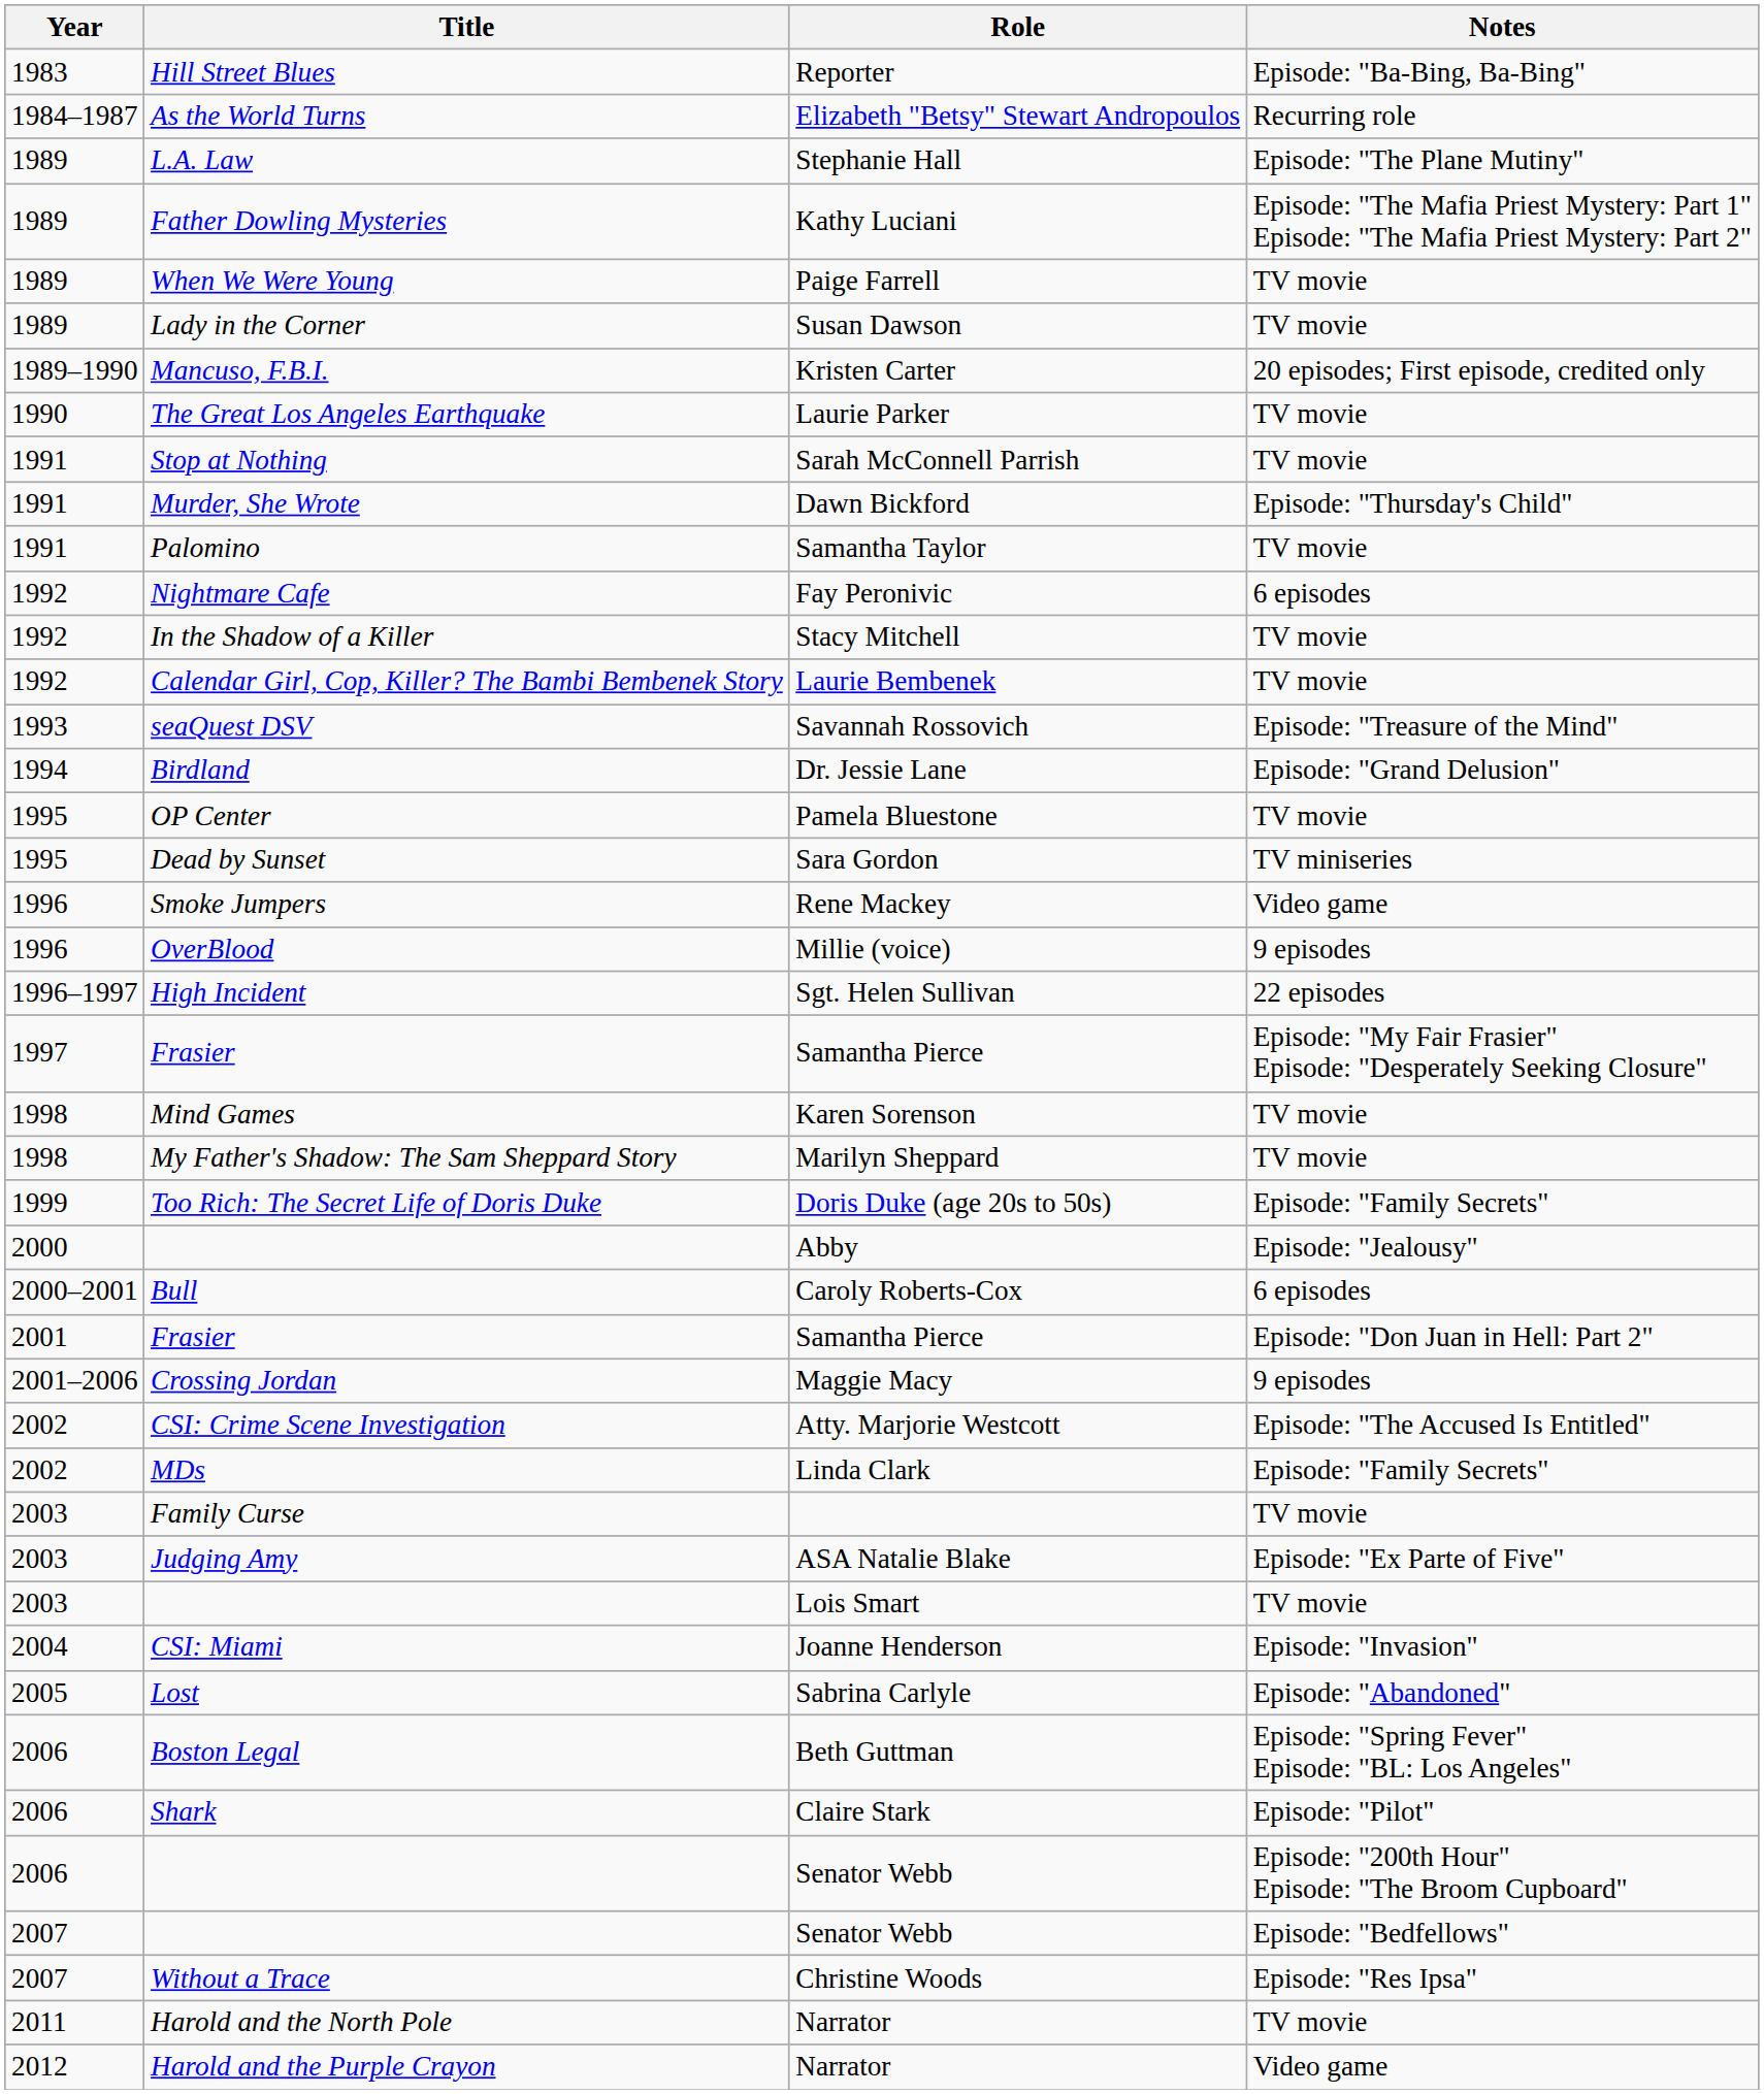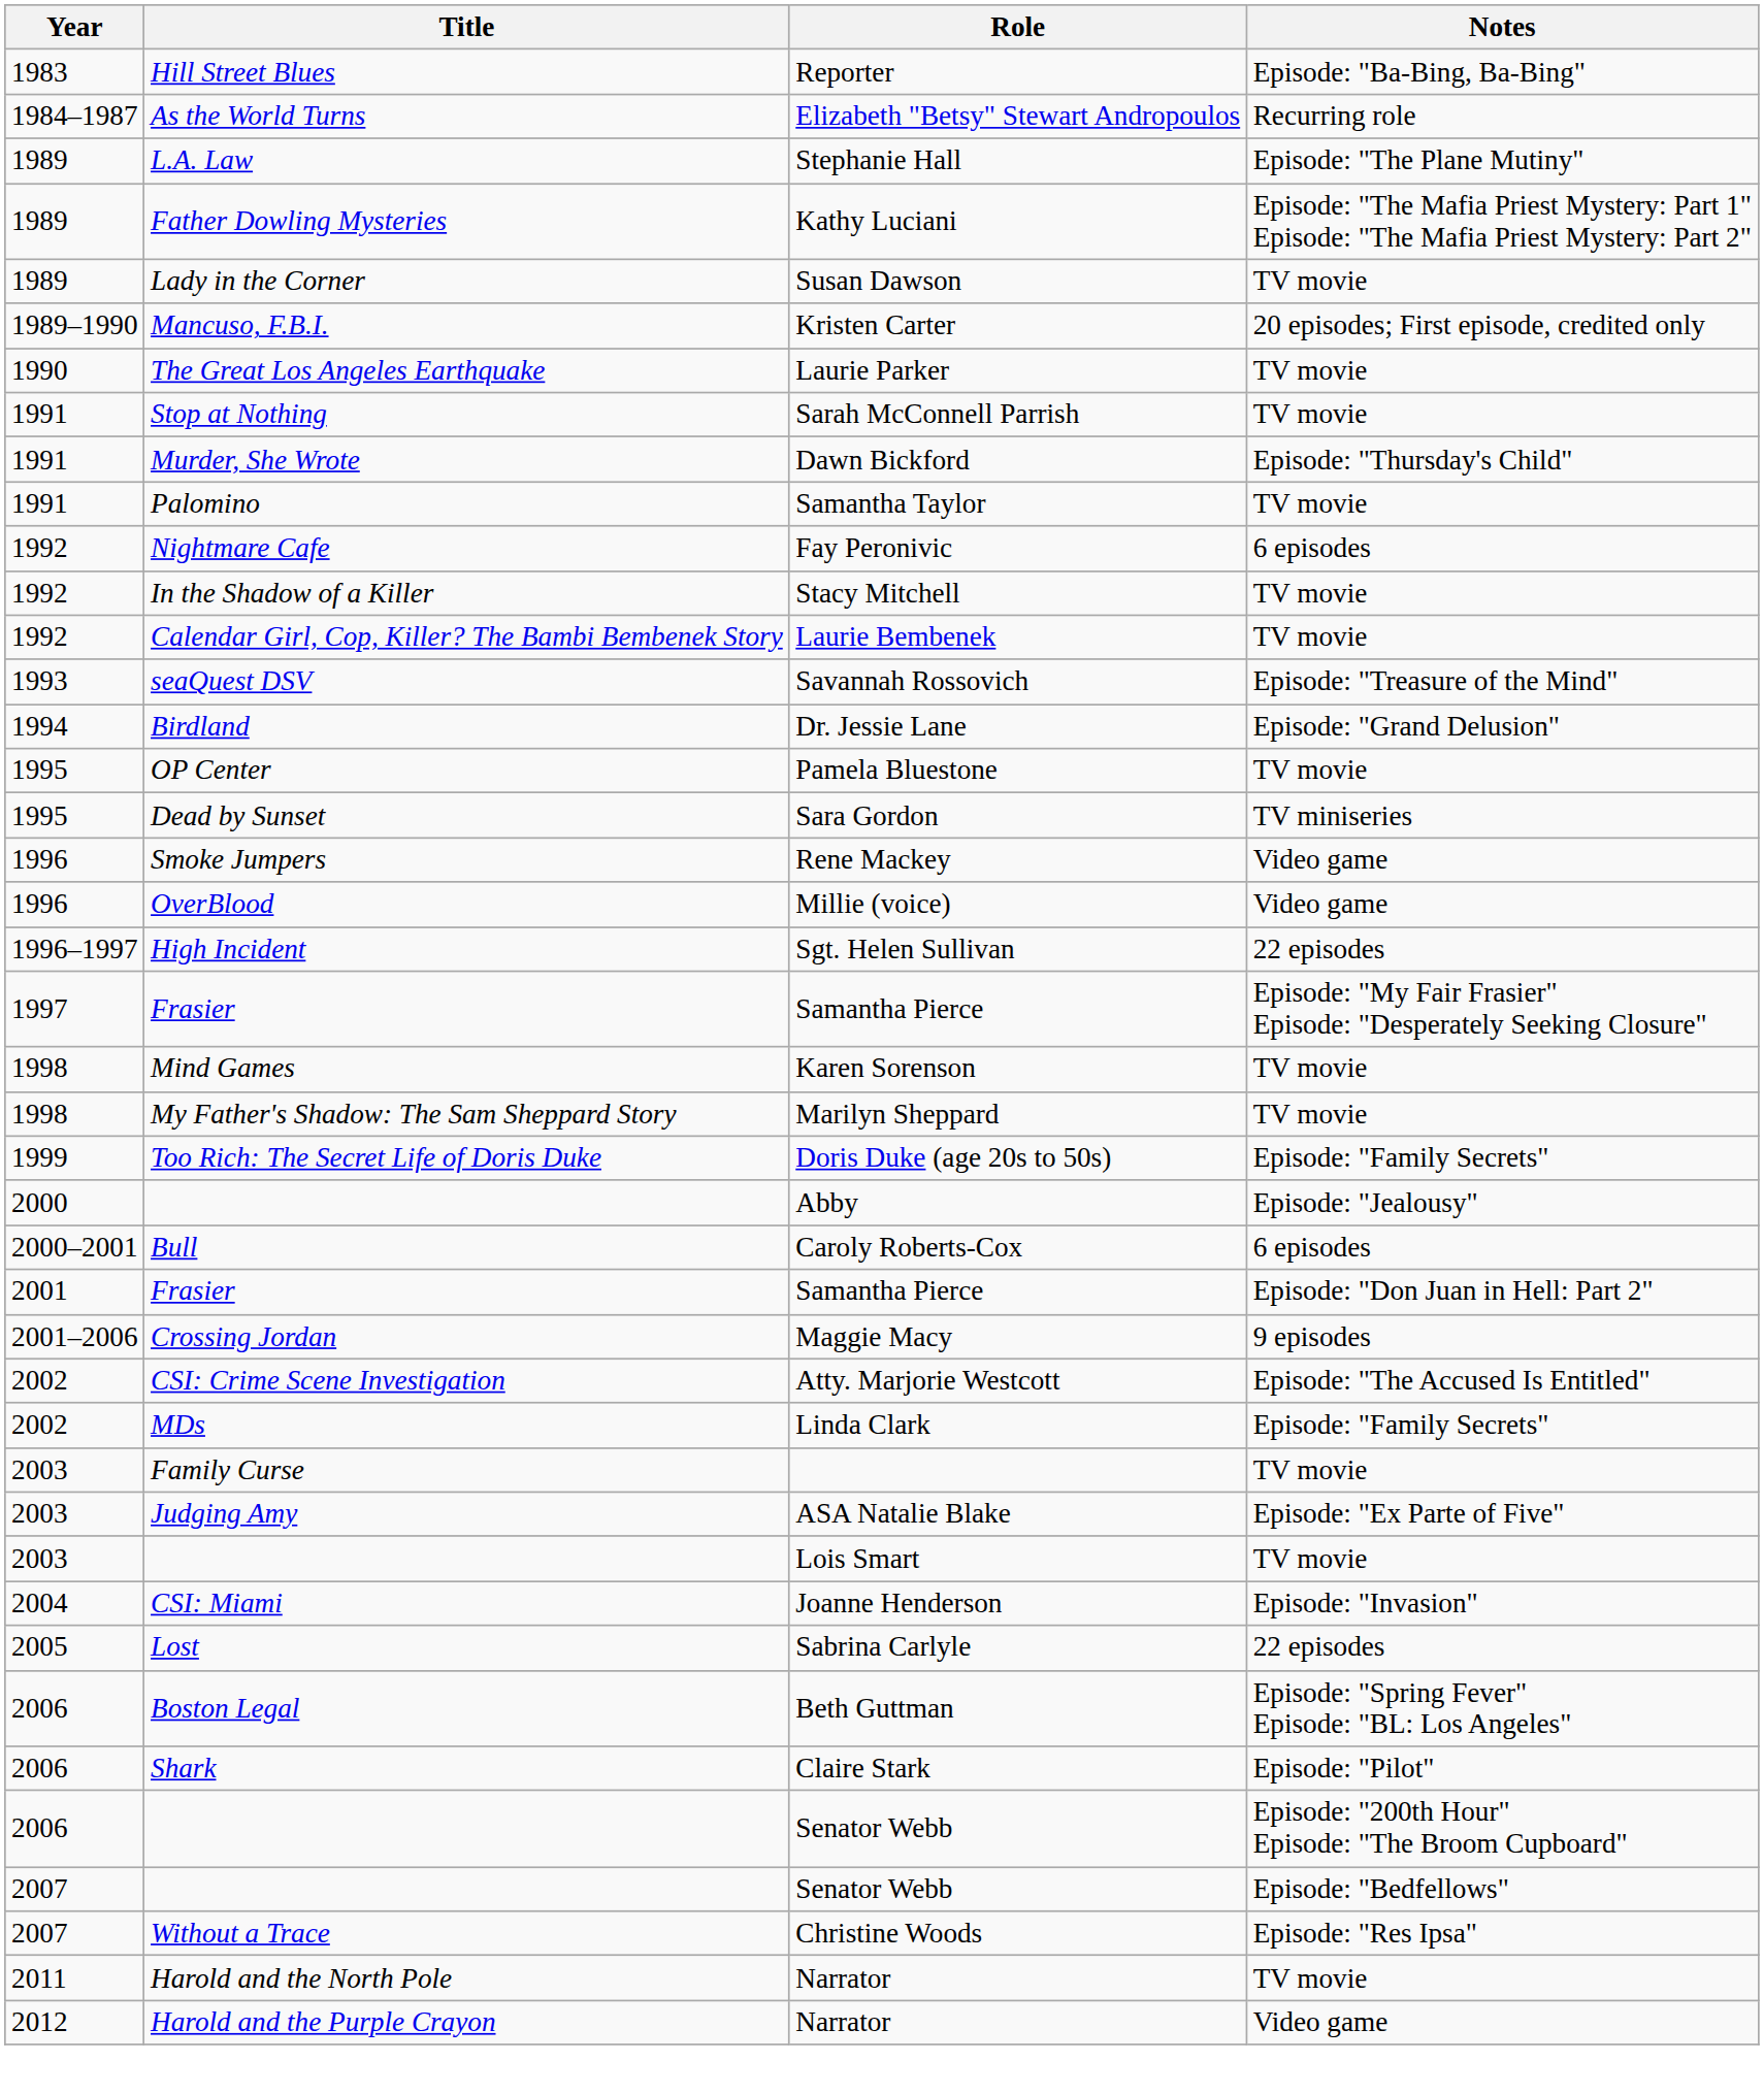- row: 1989 | When We Were Young | Paige Farrell | TV movie
Millie (voice) | Notes: 9 episodes -> Video game
Sabrina Carlyle | Notes: Episode: "Abandoned" -> 22 episodes
